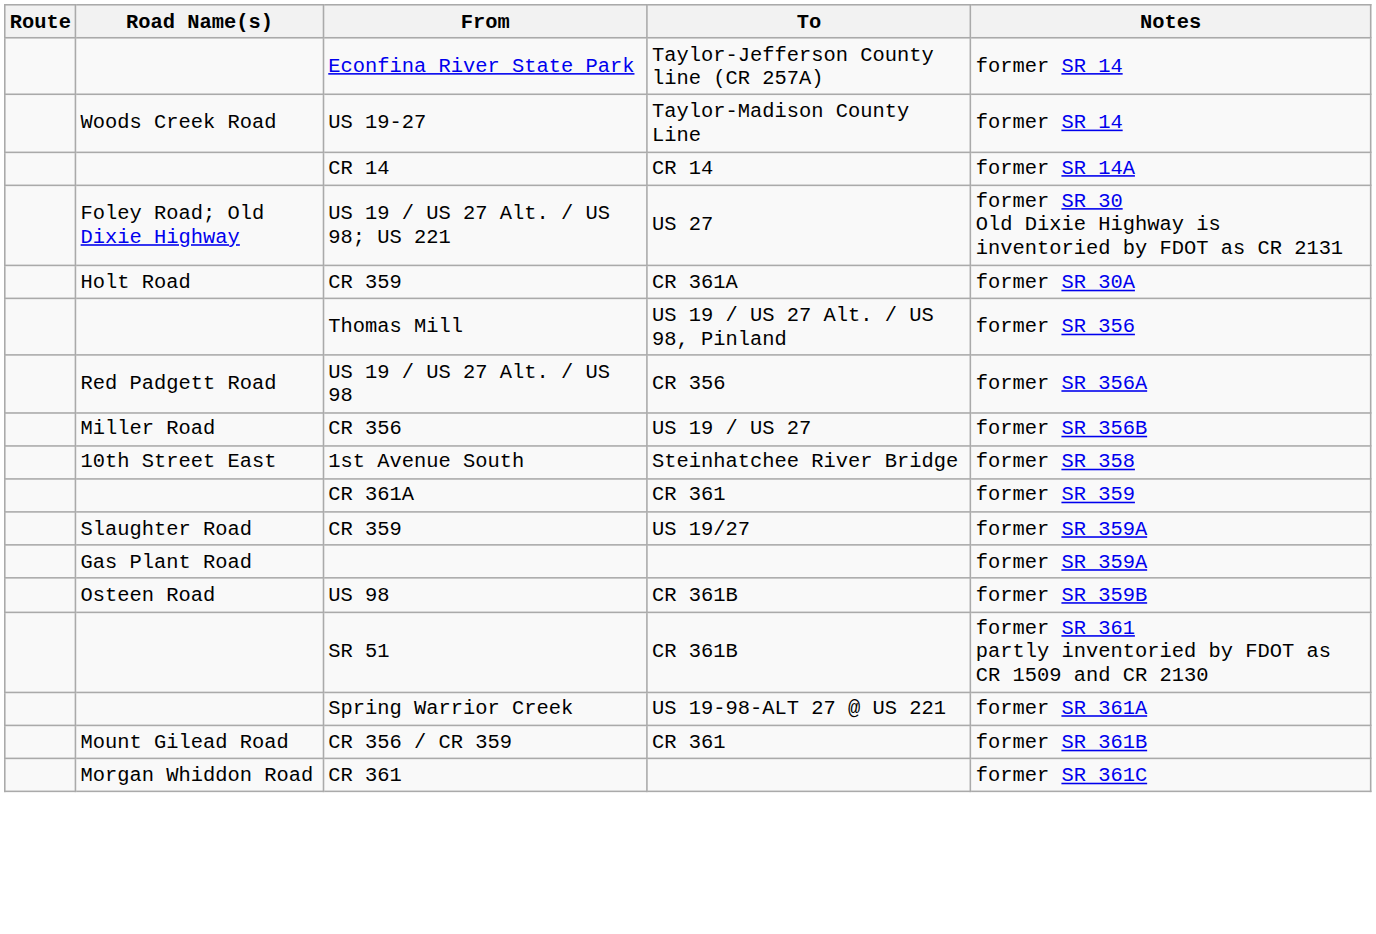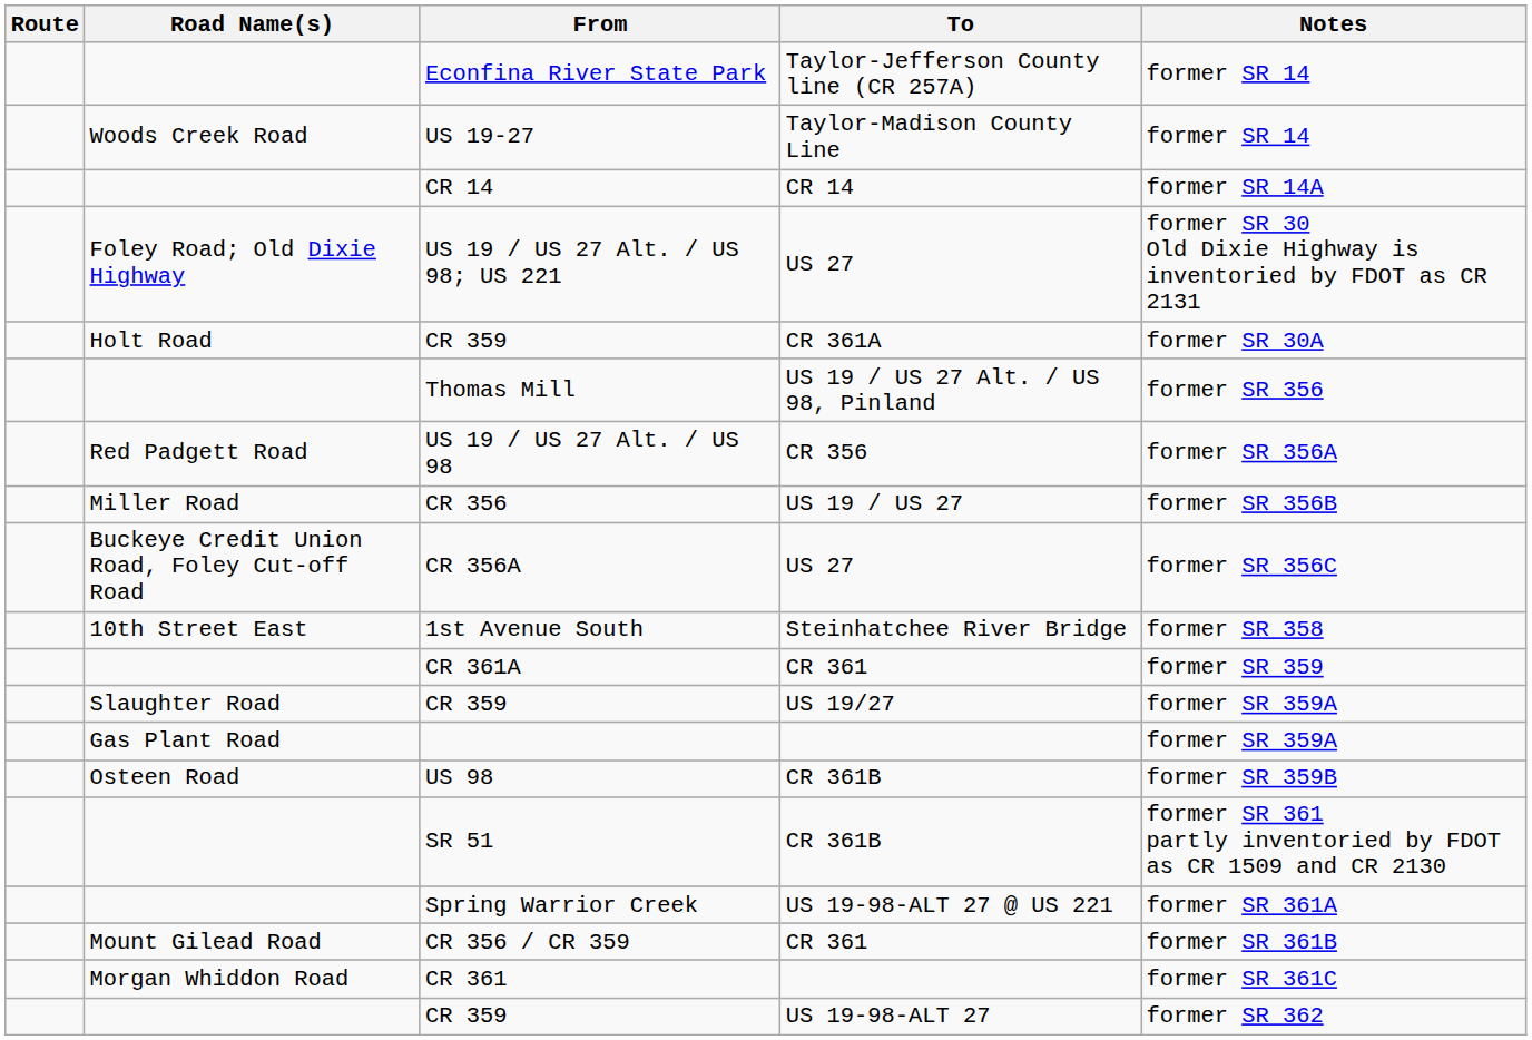+ row: Buckeye Credit Union Road, Foley Cut-off Road | CR 356A | US 27 | former SR 356C
+ row: CR 359 | US 19-98-ALT 27 | former SR 362
